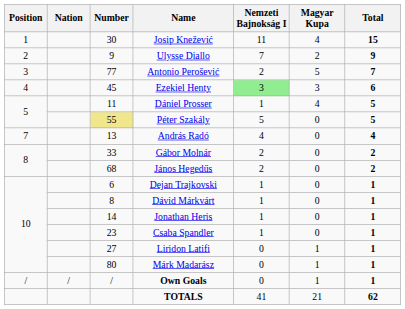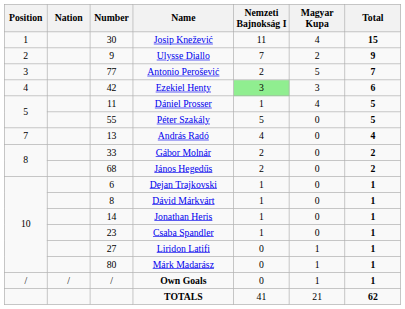Ezekiel Henty | Number: 45 -> 42
Péter Szakály | Number: khaki background -> no background
